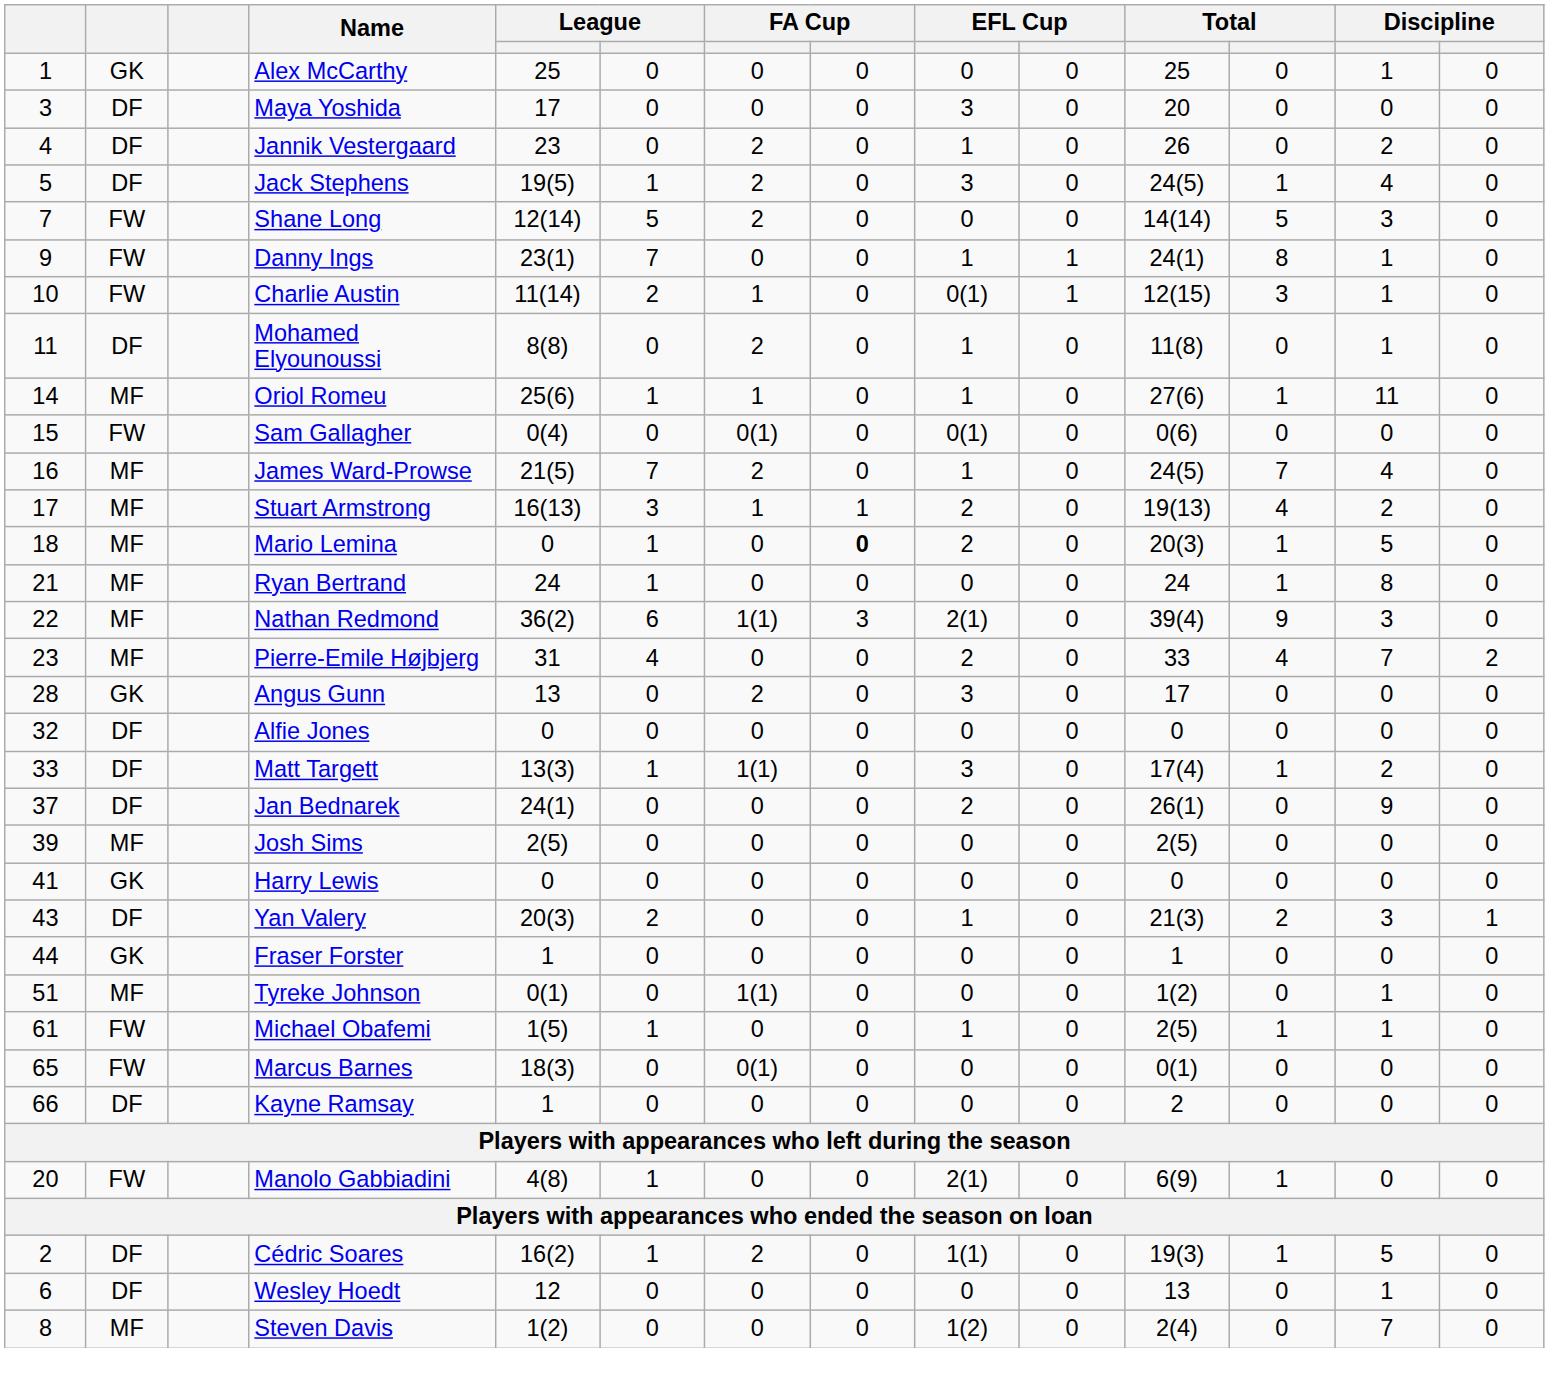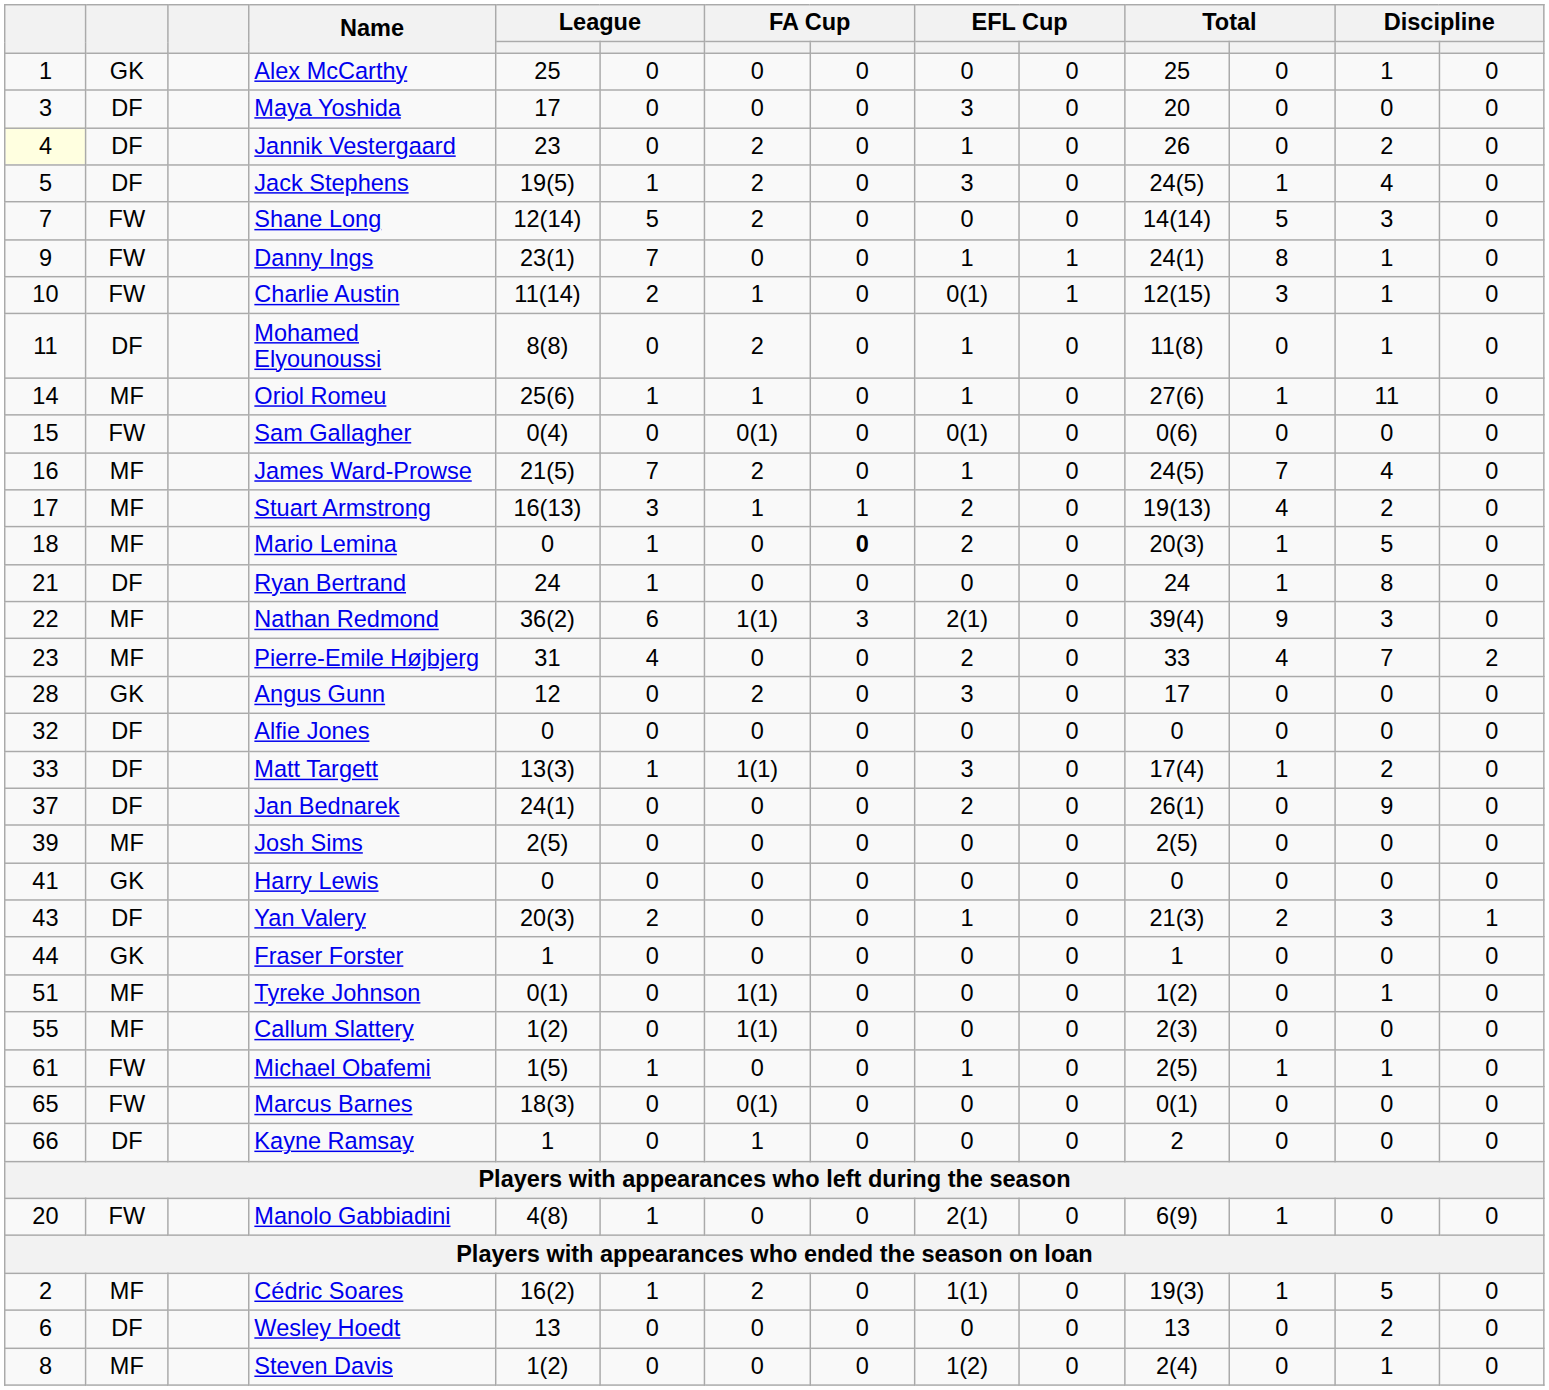Jannik Vestergaard | column 1: no background -> lightyellow background
Ryan Bertrand | column 2: MF -> DF
Angus Gunn | column 5: 13 -> 12
+ row: 55 | MF | Callum Slattery | 1(2) | 0 | 1(1) | 0 | 0 | 0 | 2(3) | 0 | 0 | 0
Kayne Ramsay | column 7: 0 -> 1
Cédric Soares | column 2: DF -> MF
Wesley Hoedt | column 5: 12 -> 13
Wesley Hoedt | column 13: 1 -> 2
Steven Davis | column 13: 7 -> 1
